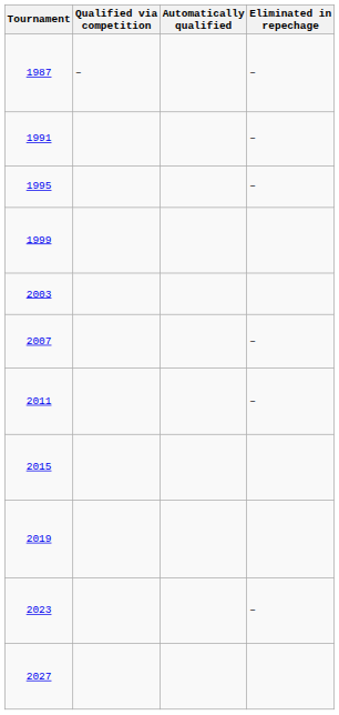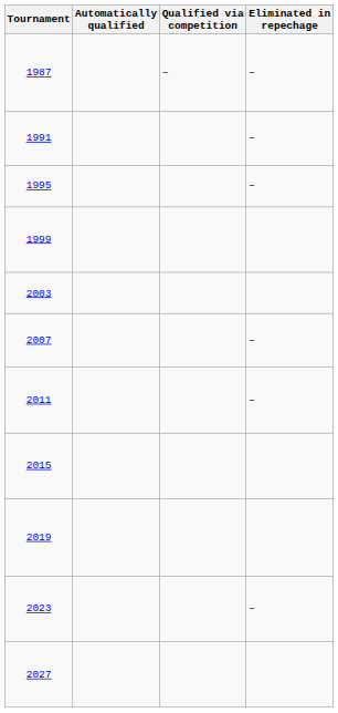columns swapped: Automatically qualified <-> Qualified via competition
